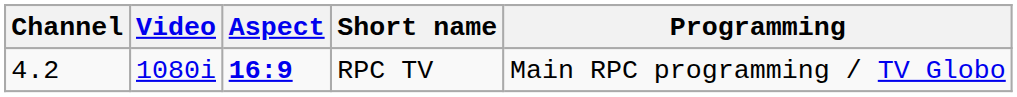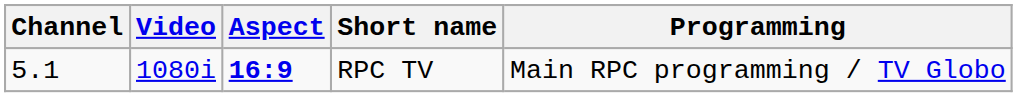RPC TV | Channel: 4.2 -> 5.1
